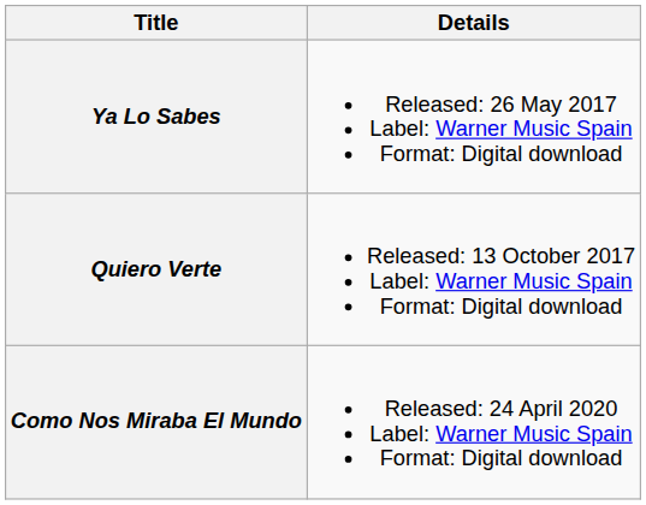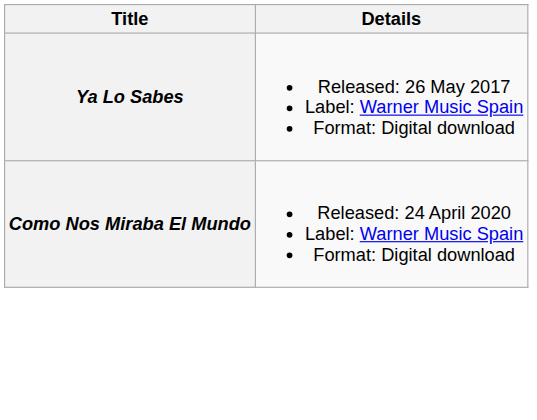- row: Quiero Verte | Released: 13 October 2017 Label: Warner Music Spain Format: Digital download
